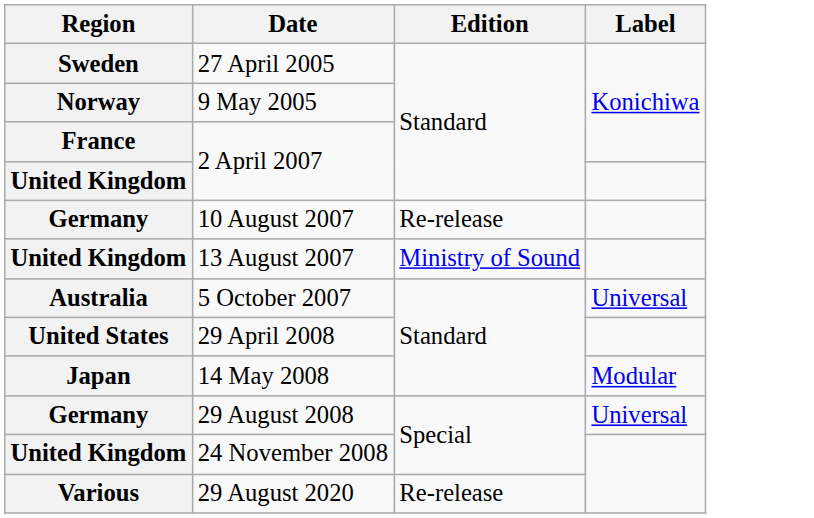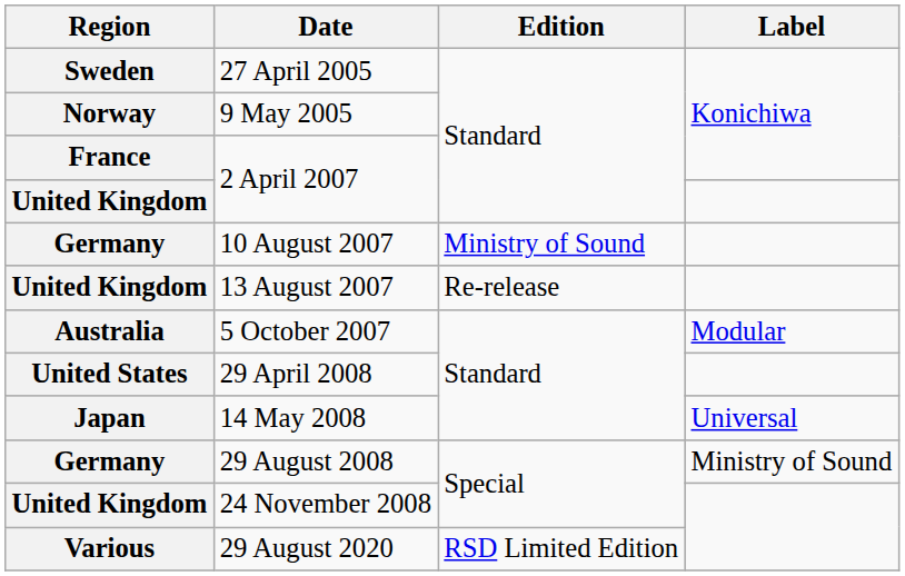10 August 2007 | Edition: Re-release -> Ministry of Sound
13 August 2007 | Edition: Ministry of Sound -> Re-release
5 October 2007 | Label: Universal -> Modular
14 May 2008 | Label: Modular -> Universal
29 August 2008 | Label: Universal -> Ministry of Sound
29 August 2020 | Edition: Re-release -> RSD Limited Edition
